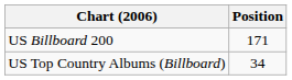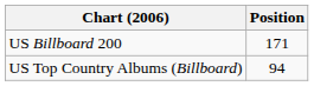US Top Country Albums (Billboard) | Position: 34 -> 94
